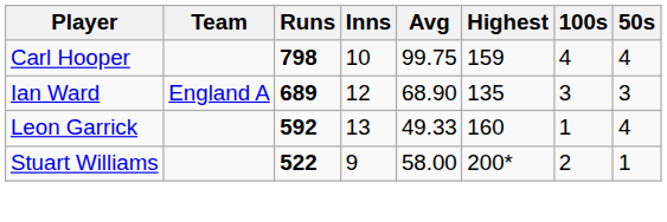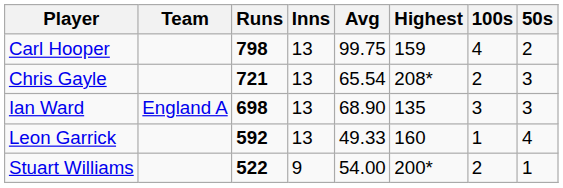Carl Hooper | Inns: 10 -> 13
Carl Hooper | 50s: 4 -> 2
+ row: Chris Gayle | 721 | 13 | 65.54 | 208* | 2 | 3
Ian Ward | Runs: 689 -> 698
Ian Ward | Inns: 12 -> 13
Stuart Williams | Avg: 58.00 -> 54.00
